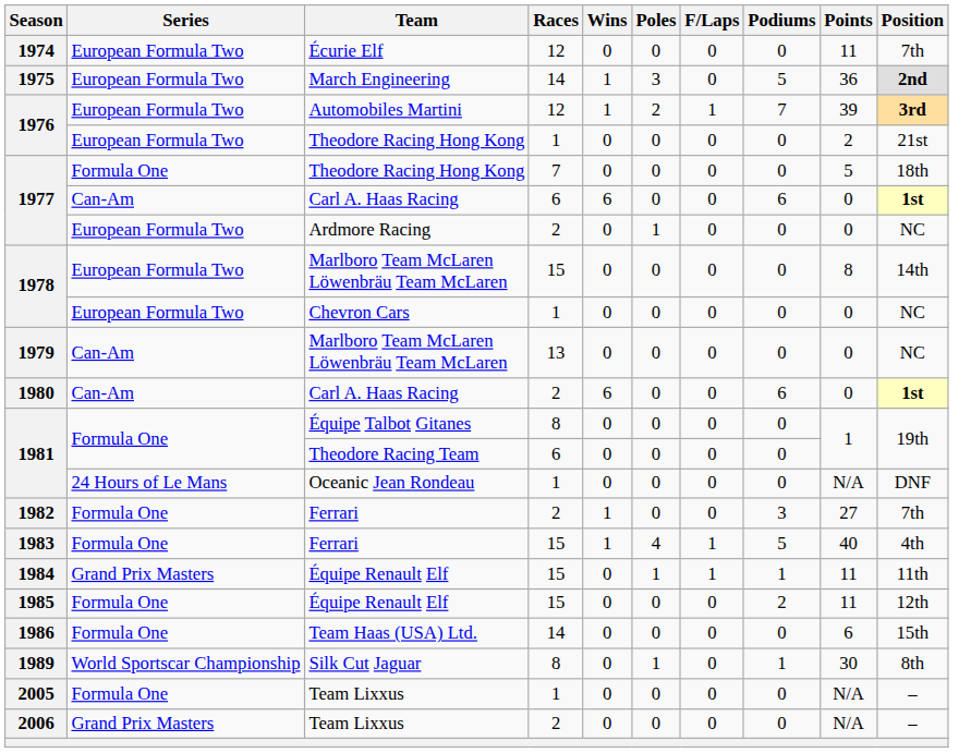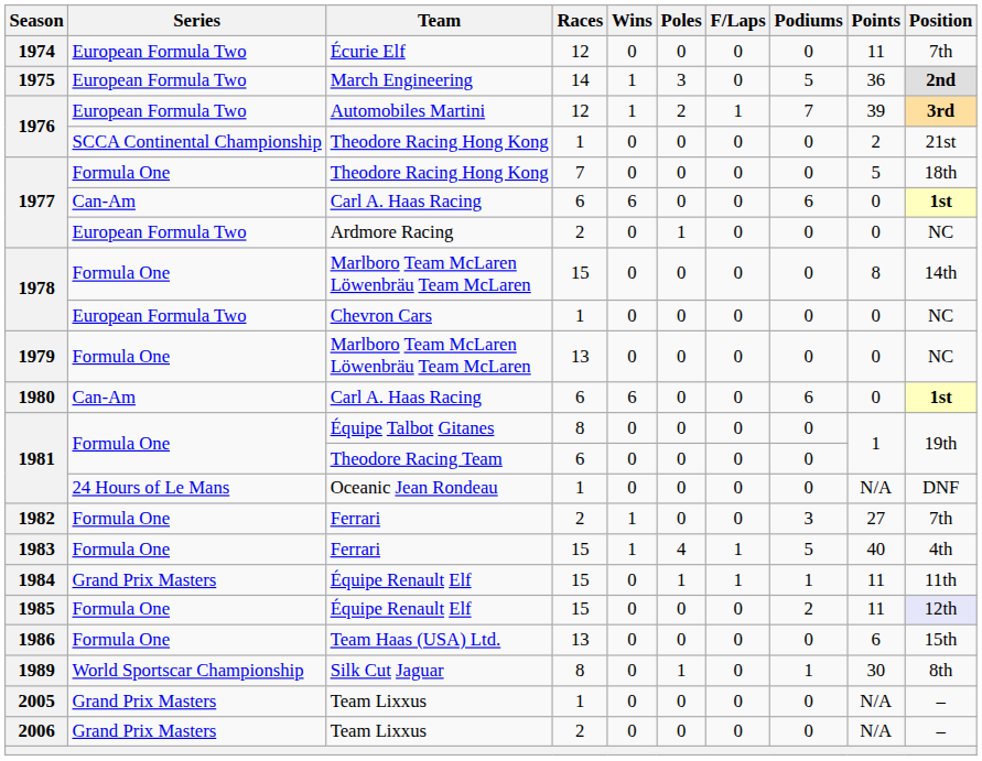1976 / Theodore Racing Hong Kong | Series: European Formula Two -> SCCA Continental Championship
1978 / Marlboro Team McLaren Löwenbräu Team McLaren | Series: European Formula Two -> Formula One
1979 | Series: Can-Am -> Formula One
1980 | Races: 2 -> 6
1985 | Position: no background -> lavender background
1986 | Races: 14 -> 13
2005 | Series: Formula One -> Grand Prix Masters
